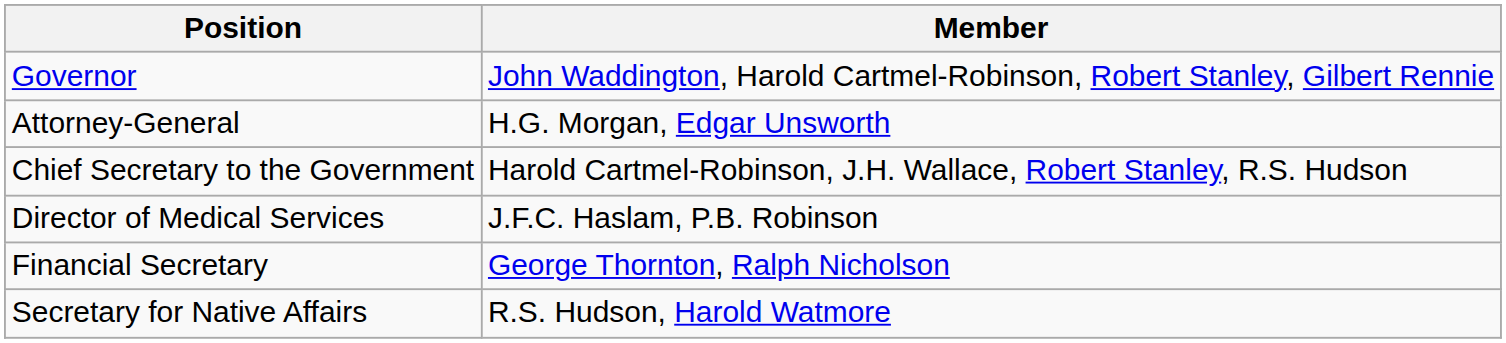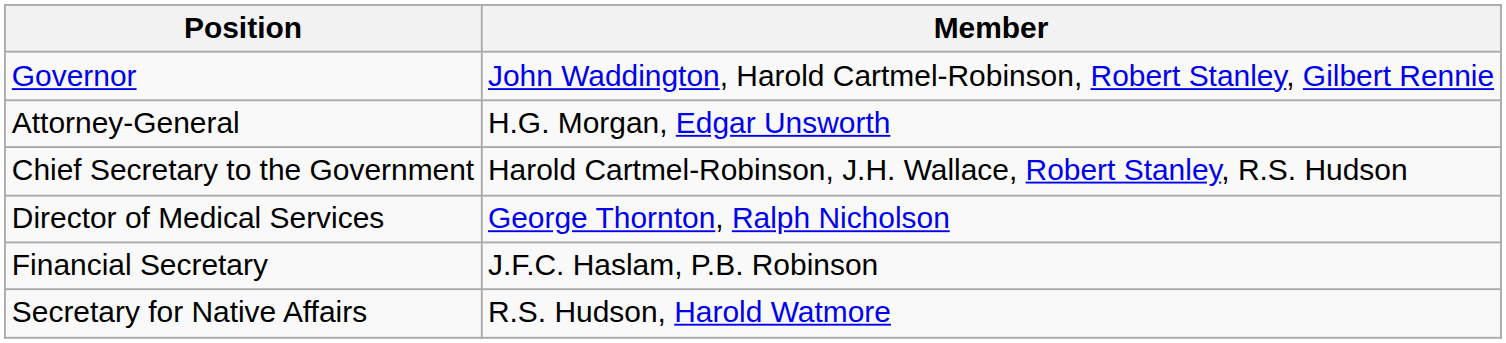Director of Medical Services | Member: J.F.C. Haslam, P.B. Robinson -> George Thornton, Ralph Nicholson
Financial Secretary | Member: George Thornton, Ralph Nicholson -> J.F.C. Haslam, P.B. Robinson
